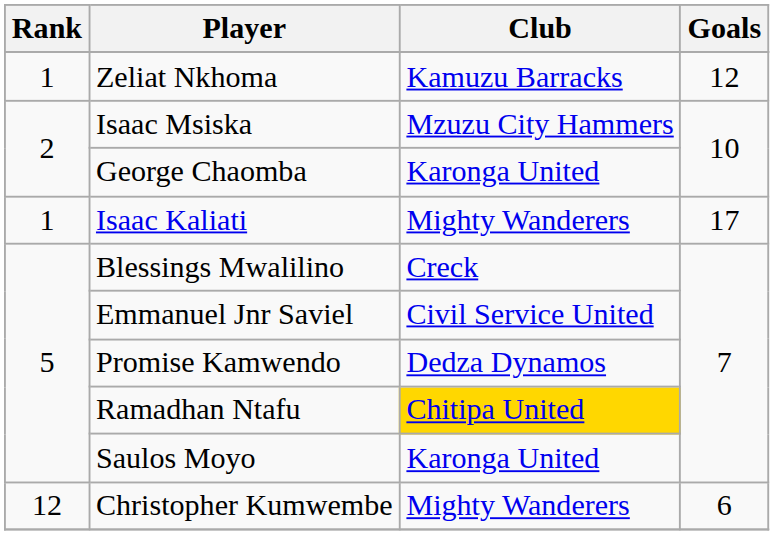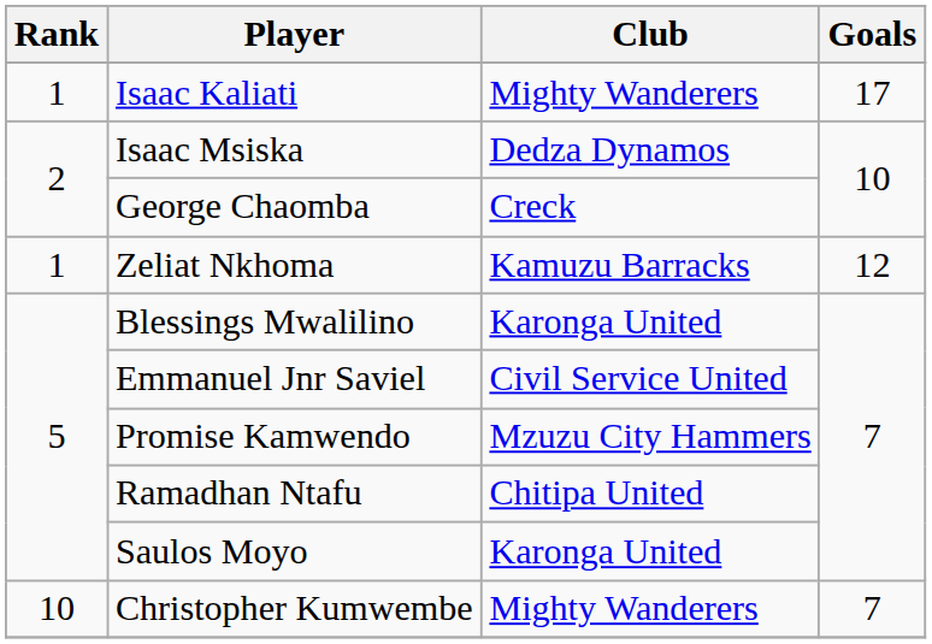rows swapped: Zeliat Nkhoma <-> Isaac Kaliati
Isaac Msiska | Club: Mzuzu City Hammers -> Dedza Dynamos
George Chaomba | Club: Karonga United -> Creck
Blessings Mwalilino | Club: Creck -> Karonga United
Promise Kamwendo | Club: Dedza Dynamos -> Mzuzu City Hammers
Ramadhan Ntafu | Club: gold background -> no background
Christopher Kumwembe | Rank: 12 -> 10
Christopher Kumwembe | Goals: 6 -> 7
